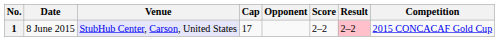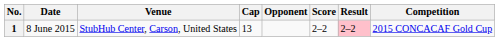1 | Venue: lavender background -> no background
1 | Cap: 17 -> 13
